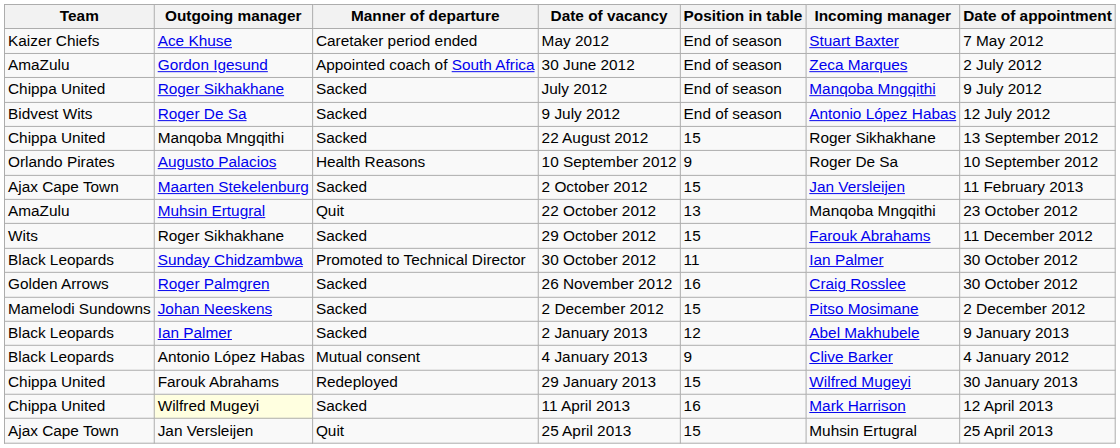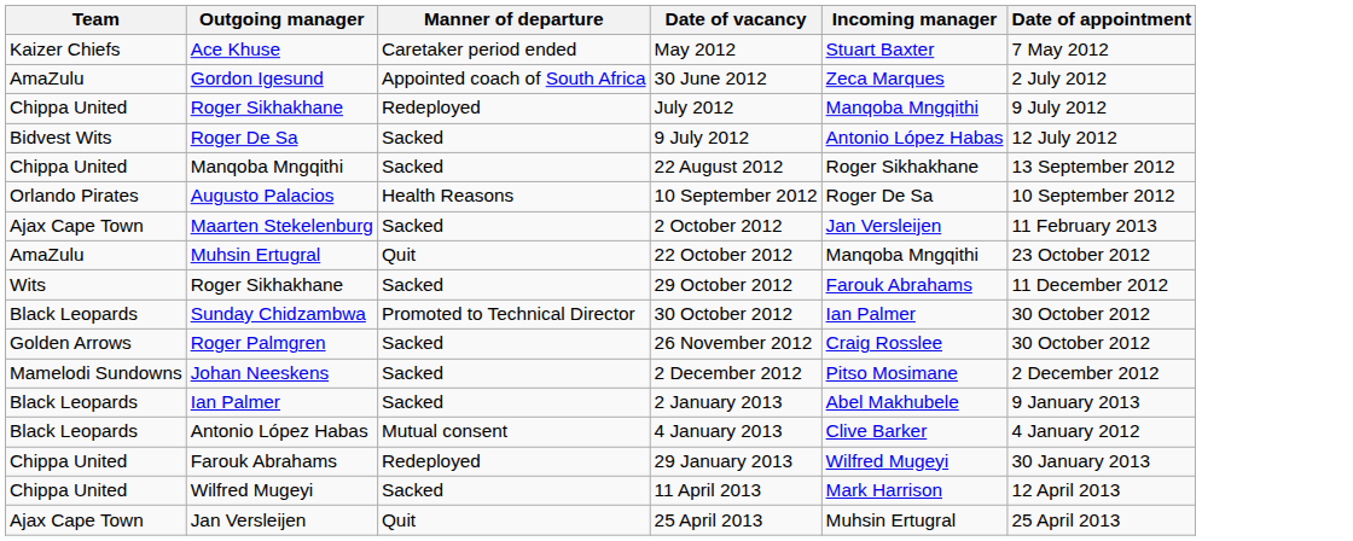- column: Position in table | End of season | End of season | End of season | End of season | 15 | 9 | 15 | 13 | 15 | 11 | 16 | 15 | 12 | 9 | 15 | 16 | 15
July 2012 | Manner of departure: Sacked -> Redeployed
11 April 2013 | Outgoing manager: lightyellow background -> no background
